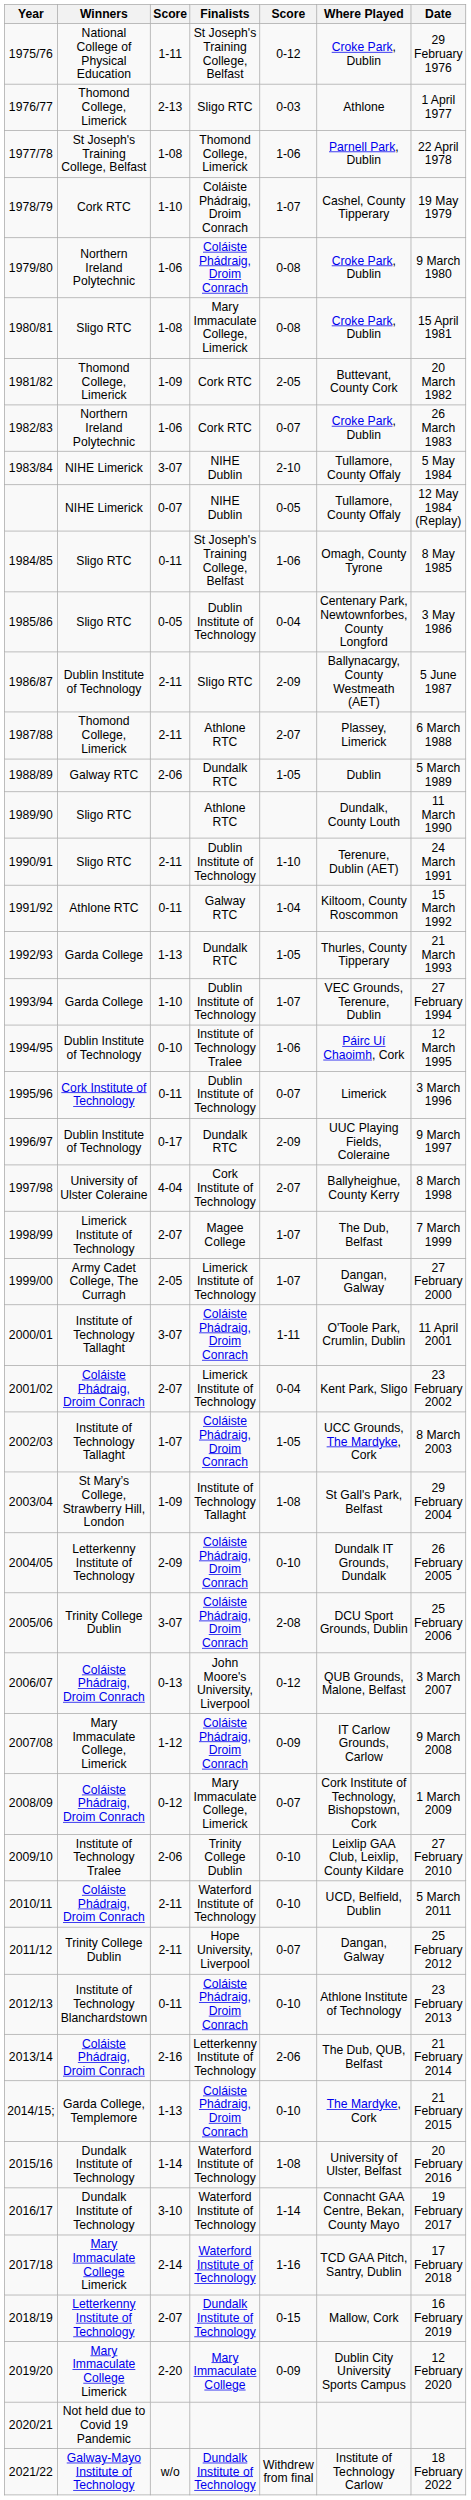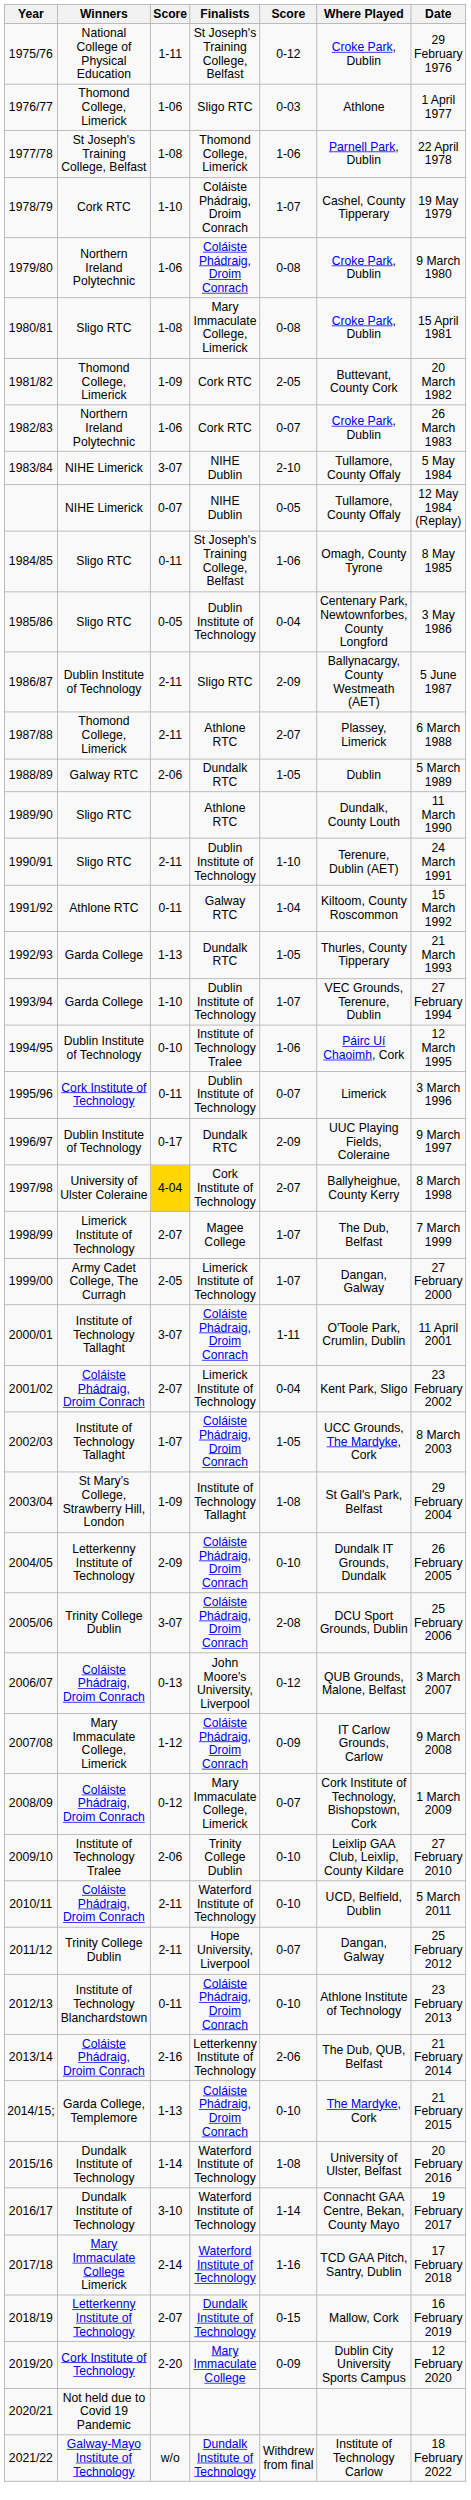1976/77 | column 3: 2-13 -> 1-06
1997/98 | column 3: no background -> gold background
2019/20 | Winners: Mary Immaculate College Limerick -> Cork Institute of Technology
